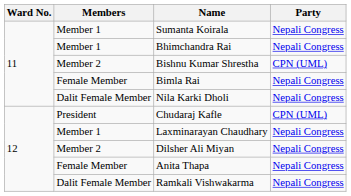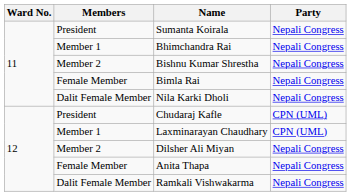Sumanta Koirala | Members: Member 1 -> President
Bishnu Kumar Shrestha | Party: CPN (UML) -> Nepali Congress
Laxminarayan Chaudhary | Party: Nepali Congress -> CPN (UML)
